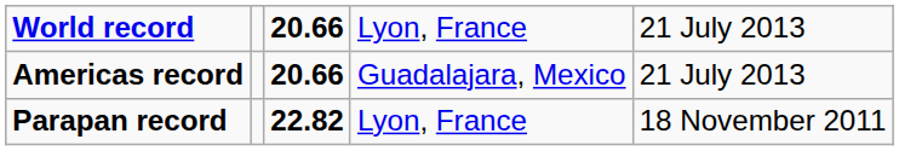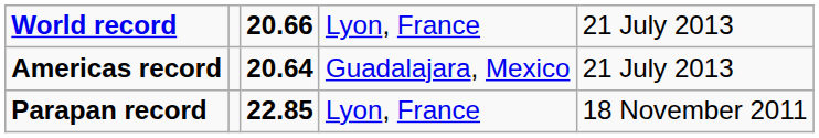Americas record | column 3: 20.66 -> 20.64
Parapan record | column 3: 22.82 -> 22.85
